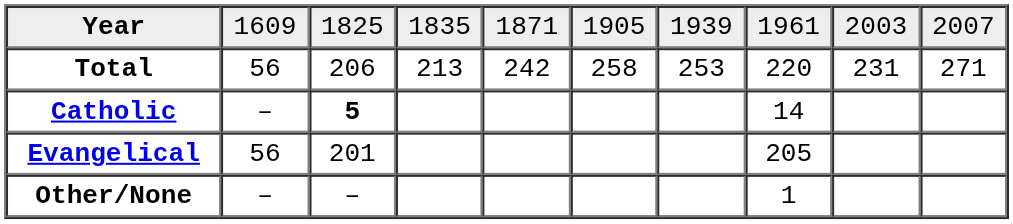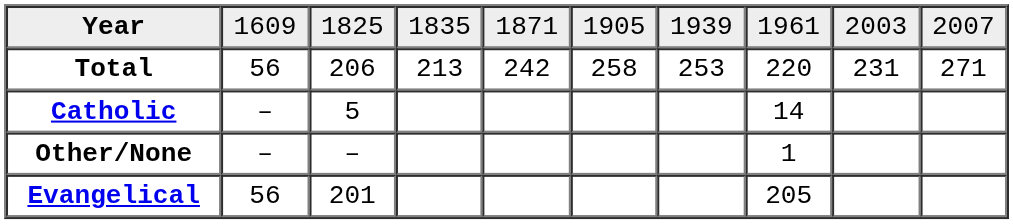Catholic | column 3: bold -> normal
rows swapped: Evangelical <-> Other/None
